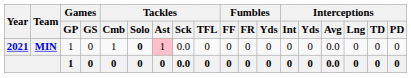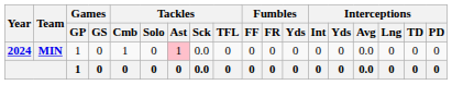MIN | Year: 2021 -> 2024
MIN | Tackles / Solo: bold -> normal
